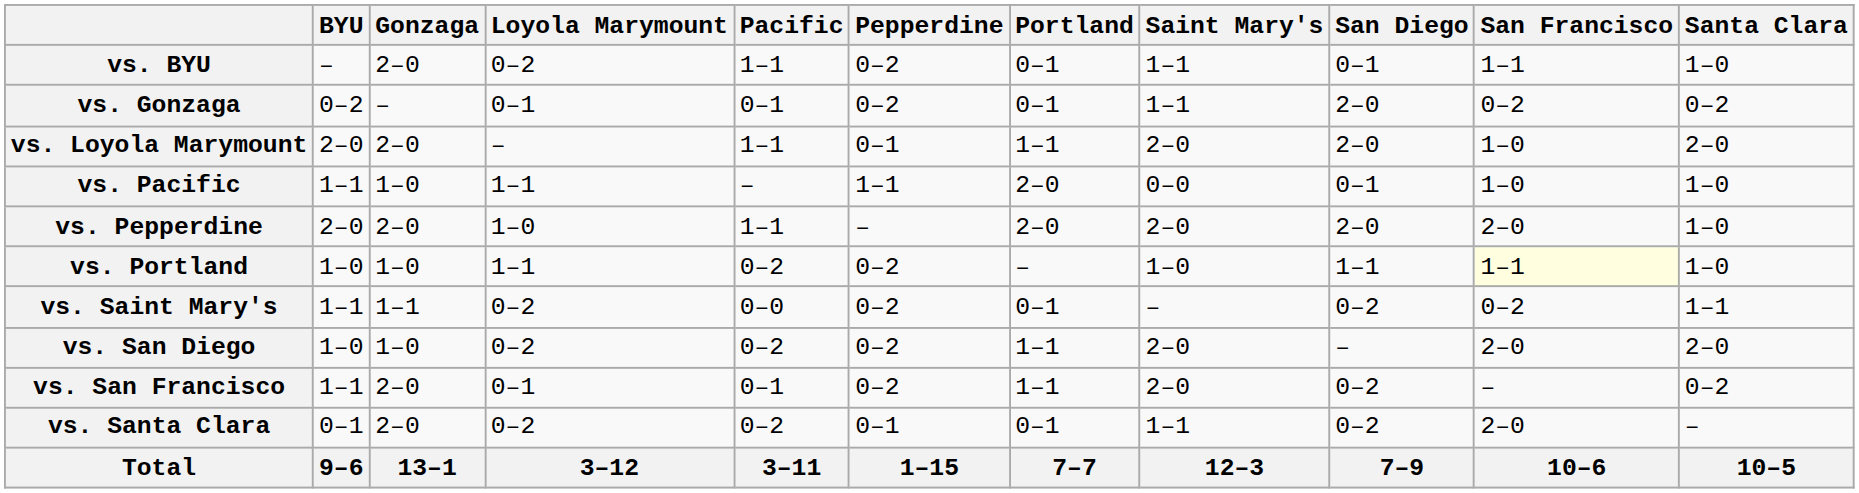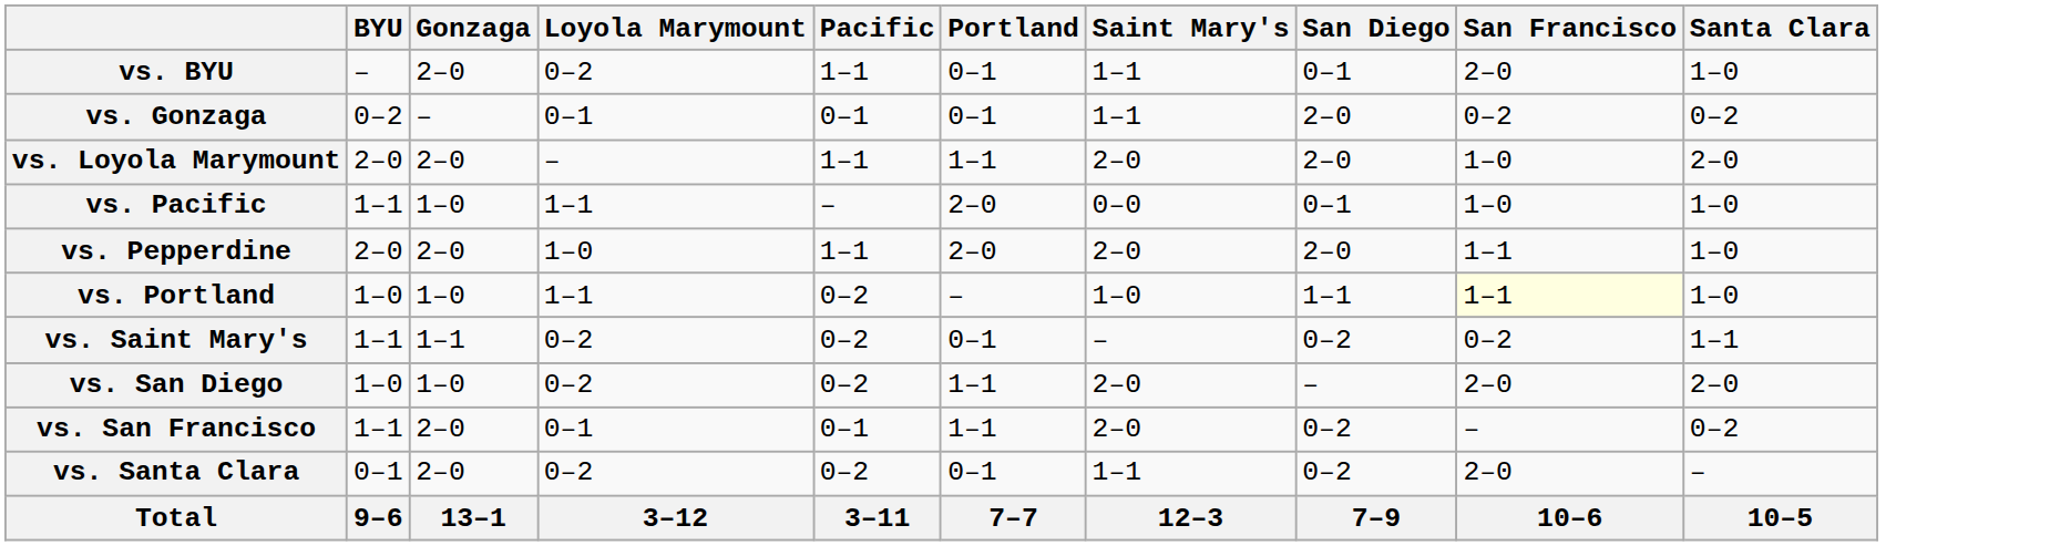- column: Pepperdine | 0–2 | 0–2 | 0–1 | 1–1 | – | 0–2 | 0–2 | 0–2 | 0–2 | 0–1 | 1–15
vs. BYU | San Francisco: 1–1 -> 2–0
vs. Pepperdine | San Francisco: 2–0 -> 1–1
vs. Saint Mary's | Pacific: 0–0 -> 0–2
